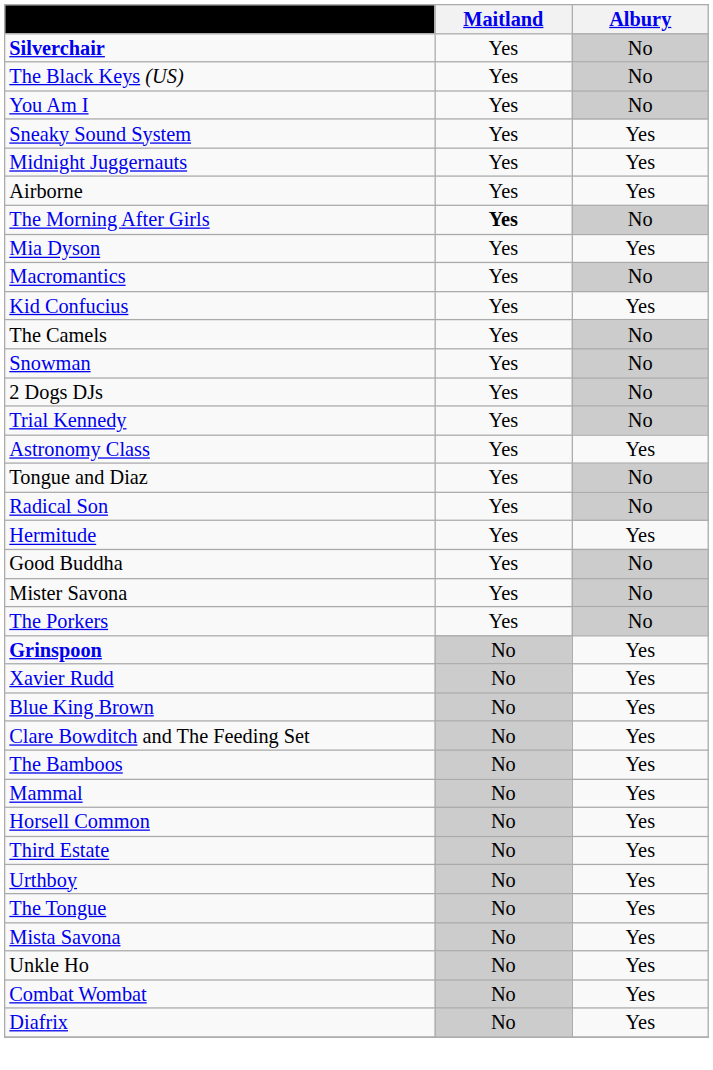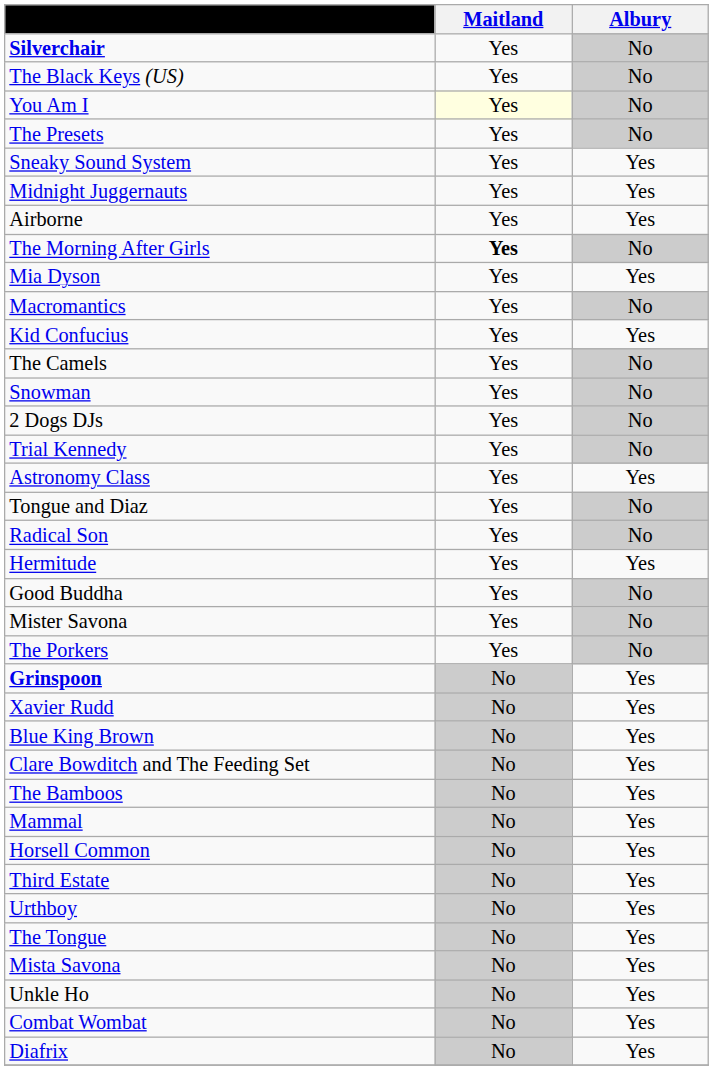You Am I | Maitland: no background -> lightyellow background
+ row: The Presets | Yes | No
